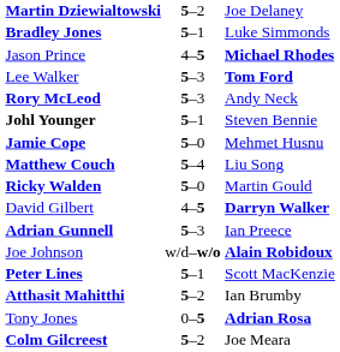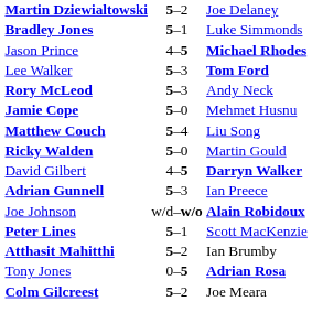- row: Johl Younger | 5–1 | Steven Bennie
